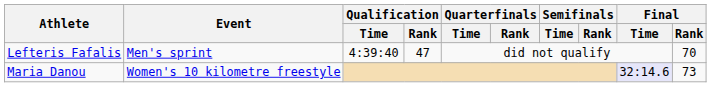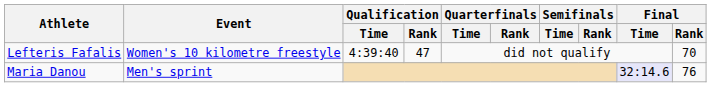Lefteris Fafalis | Event: Men's sprint -> Women's 10 kilometre freestyle
Maria Danou | Event: Women's 10 kilometre freestyle -> Men's sprint
Maria Danou | Final / Rank: 73 -> 76
